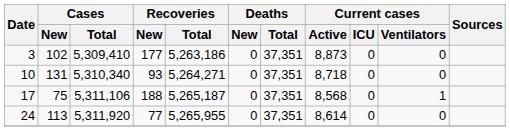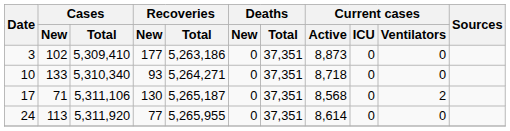10 | Cases / New: 131 -> 133
17 | Cases / New: 75 -> 71
17 | Recoveries / New: 188 -> 130
17 | Current cases / Ventilators: 1 -> 2
